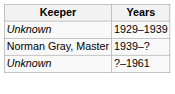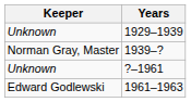+ row: Edward Godlewski | 1961–1963
